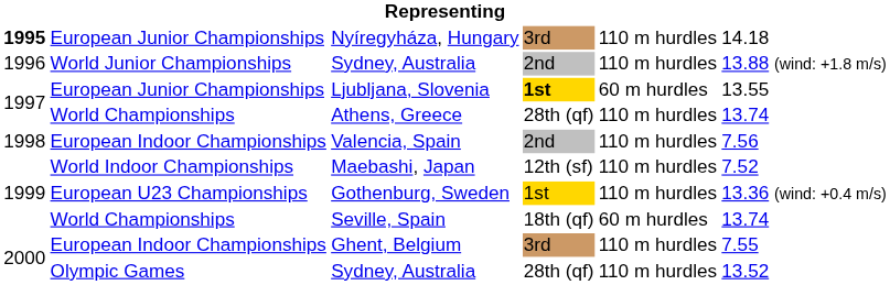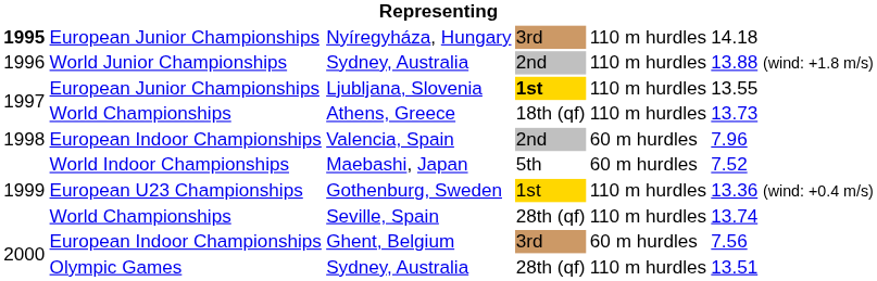Ljubljana, Slovenia | column 5: 60 m hurdles -> 110 m hurdles
Athens, Greece | column 4: 28th (qf) -> 18th (qf)
Athens, Greece | column 6: 13.74 -> 13.73
Valencia, Spain | column 5: 110 m hurdles -> 60 m hurdles
Valencia, Spain | column 6: 7.56 -> 7.96
Maebashi, Japan | column 4: 12th (sf) -> 5th
Maebashi, Japan | column 5: 110 m hurdles -> 60 m hurdles
Seville, Spain | column 4: 18th (qf) -> 28th (qf)
Seville, Spain | column 5: 60 m hurdles -> 110 m hurdles
Ghent, Belgium | column 5: 110 m hurdles -> 60 m hurdles
Ghent, Belgium | column 6: 7.55 -> 7.56
Olympic Games / Sydney, Australia | column 6: 13.52 -> 13.51
